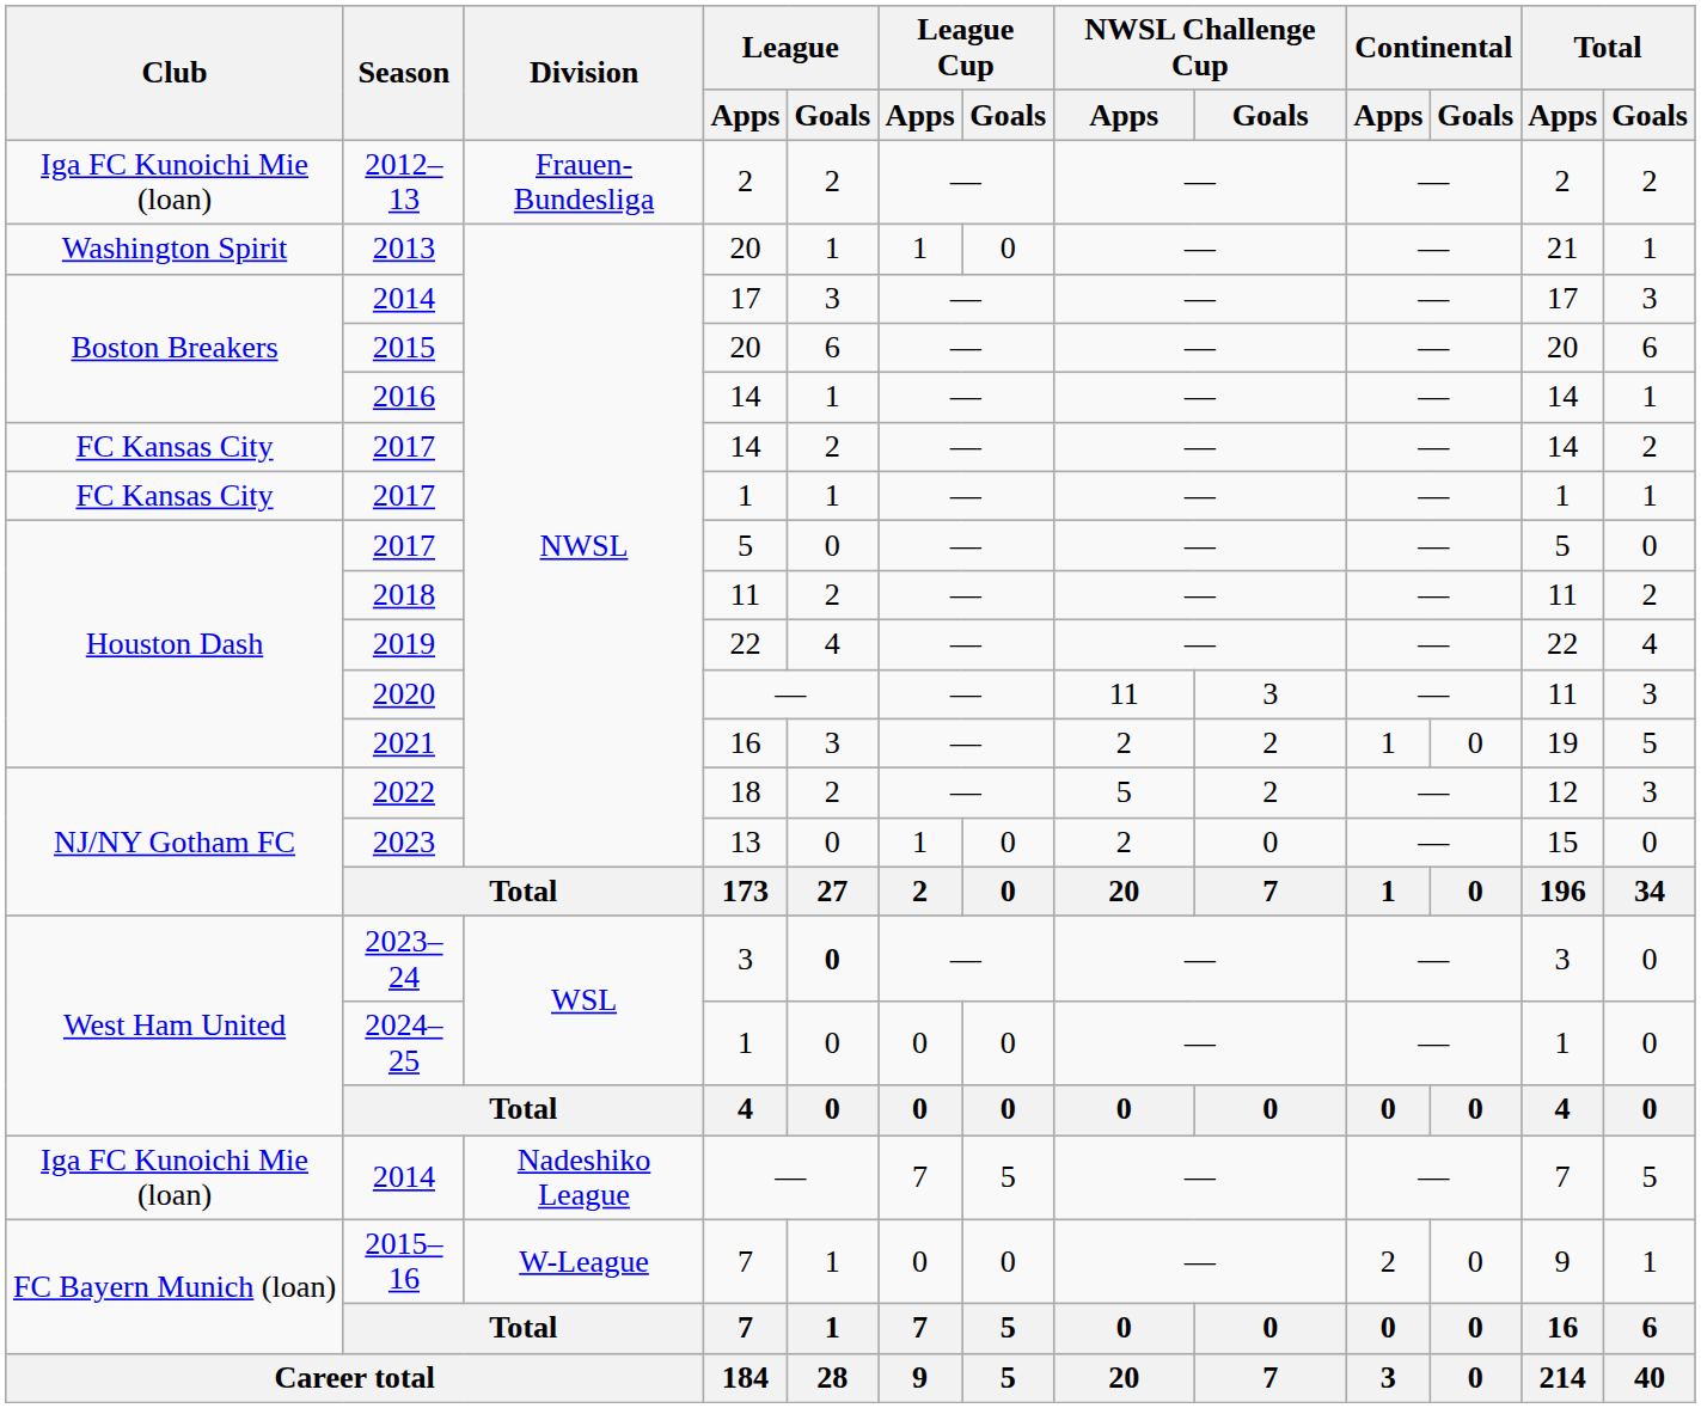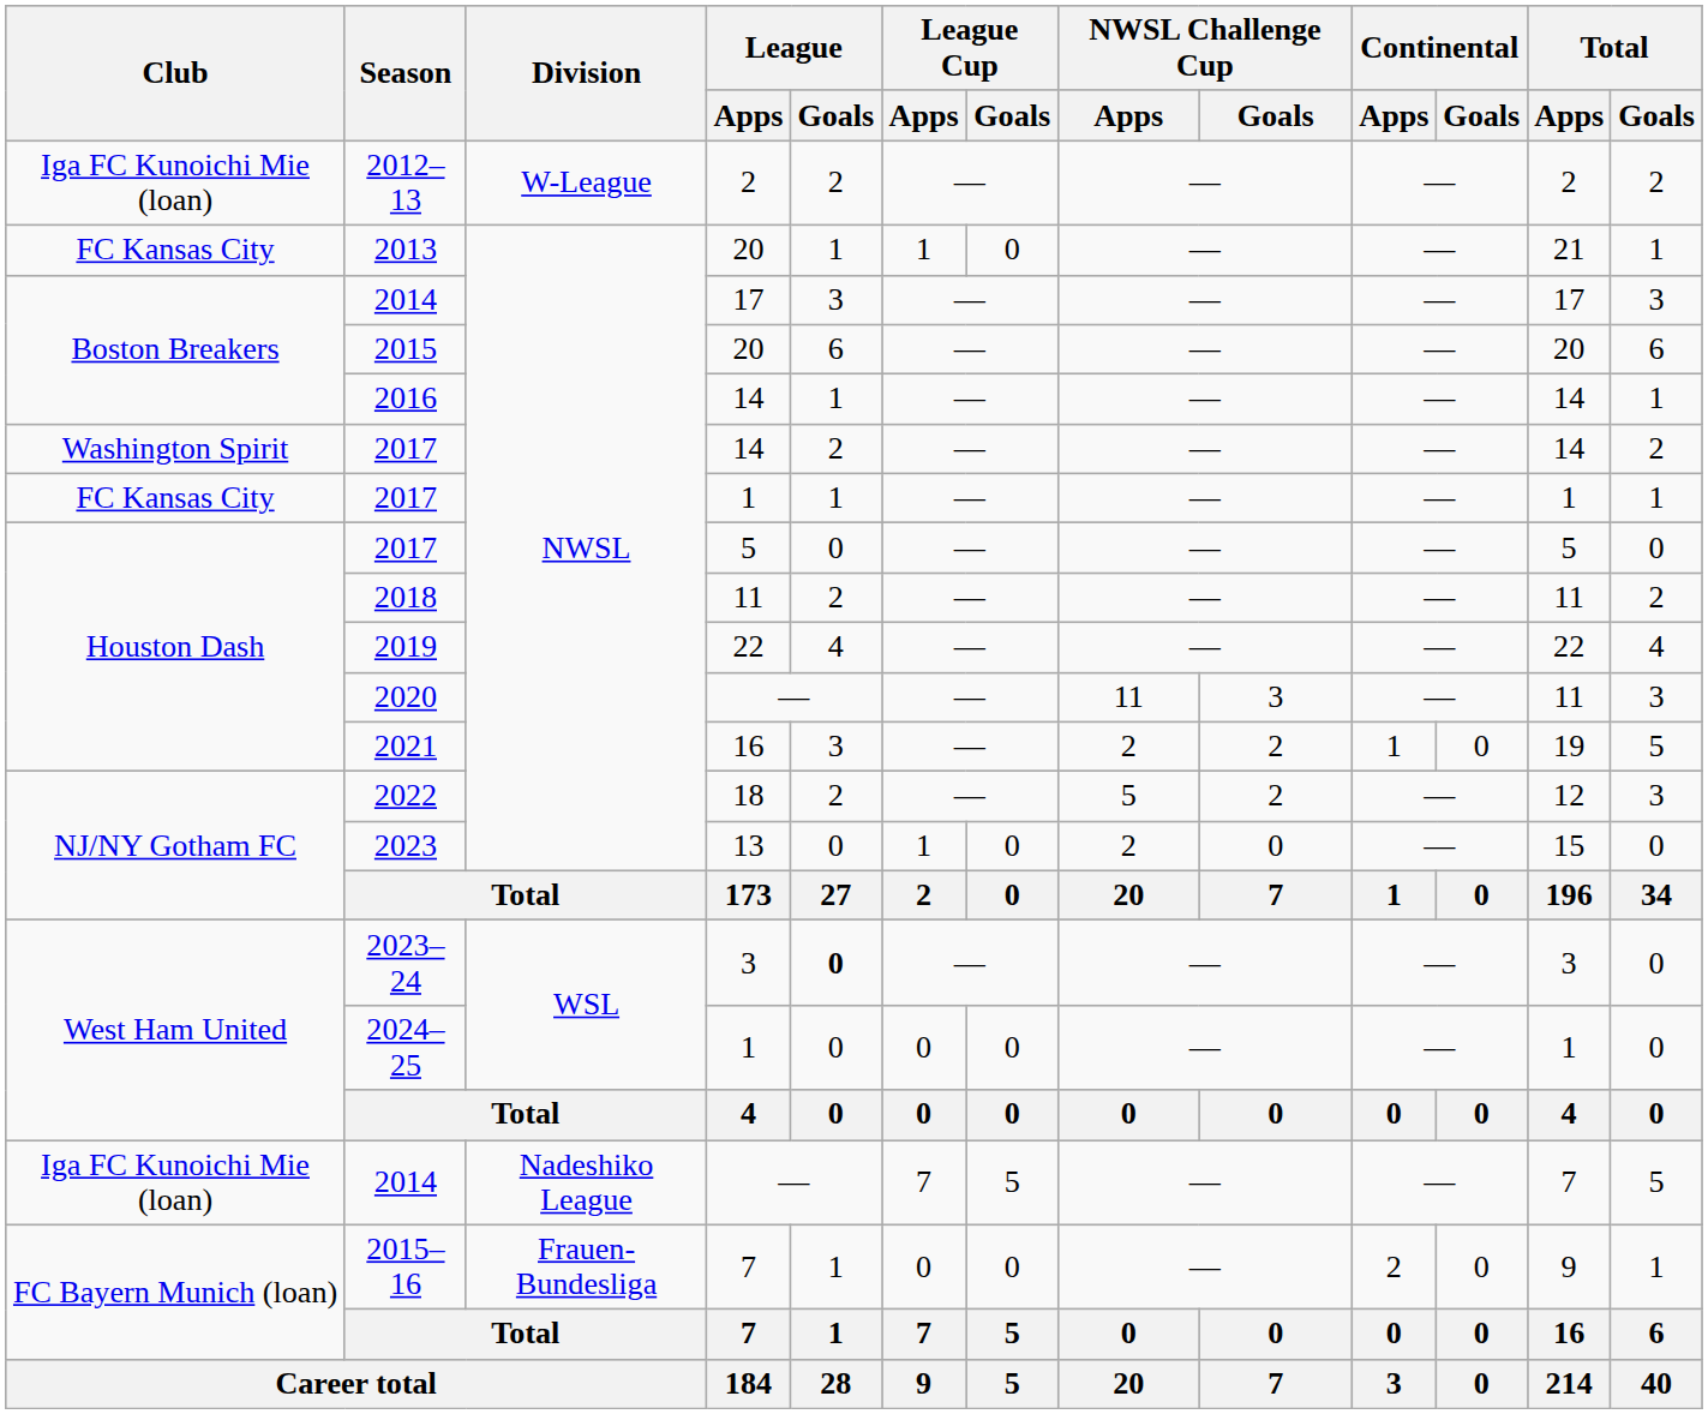2012–13 | Division: Frauen-Bundesliga -> W-League
2013 | Club: Washington Spirit -> FC Kansas City
2017 / 14 | Club: FC Kansas City -> Washington Spirit
2015–16 | Division: W-League -> Frauen-Bundesliga
